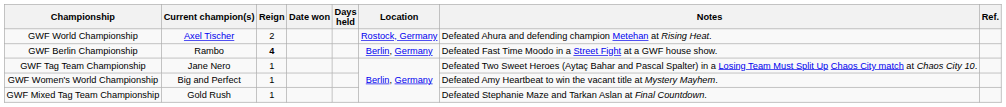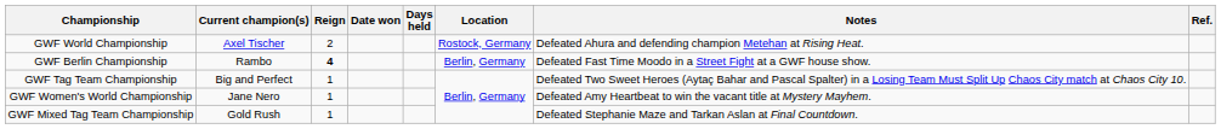GWF Tag Team Championship | Current champion(s): Jane Nero -> Big and Perfect
GWF Women's World Championship | Current champion(s): Big and Perfect -> Jane Nero
